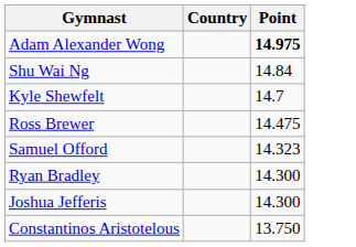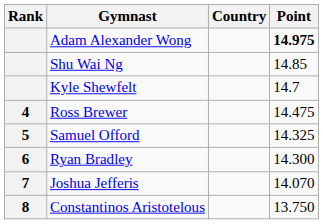+ column: Rank | 4 | 5 | 6 | 7 | 8
Shu Wai Ng | Point: 14.84 -> 14.85
Samuel Offord | Point: 14.323 -> 14.325
Joshua Jefferis | Point: 14.300 -> 14.070
